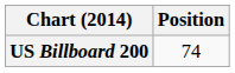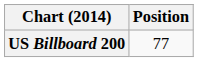US Billboard 200 | Position: 74 -> 77
